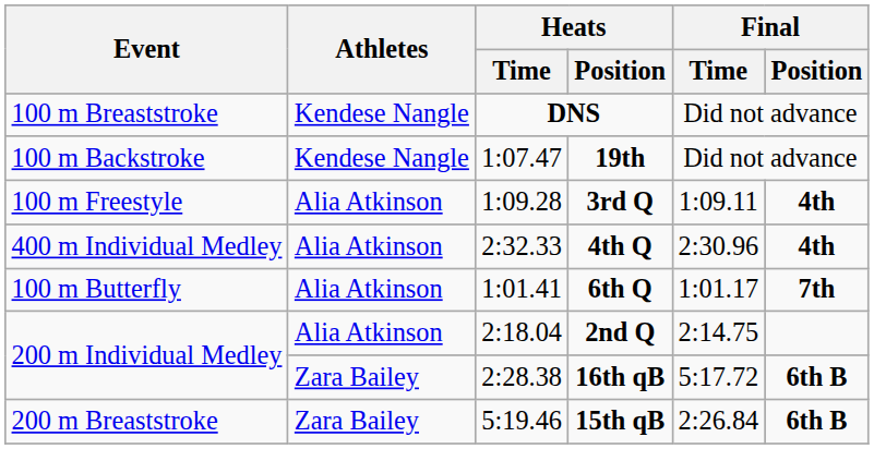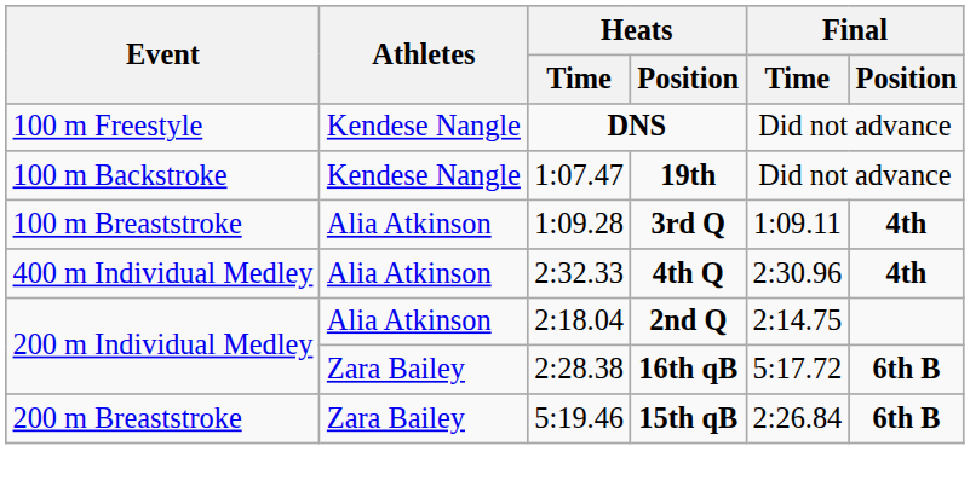DNS | Event: 100 m Breaststroke -> 100 m Freestyle
3rd Q | Event: 100 m Freestyle -> 100 m Breaststroke
- row: 100 m Butterfly | Alia Atkinson | 1:01.41 | 6th Q | 1:01.17 | 7th
